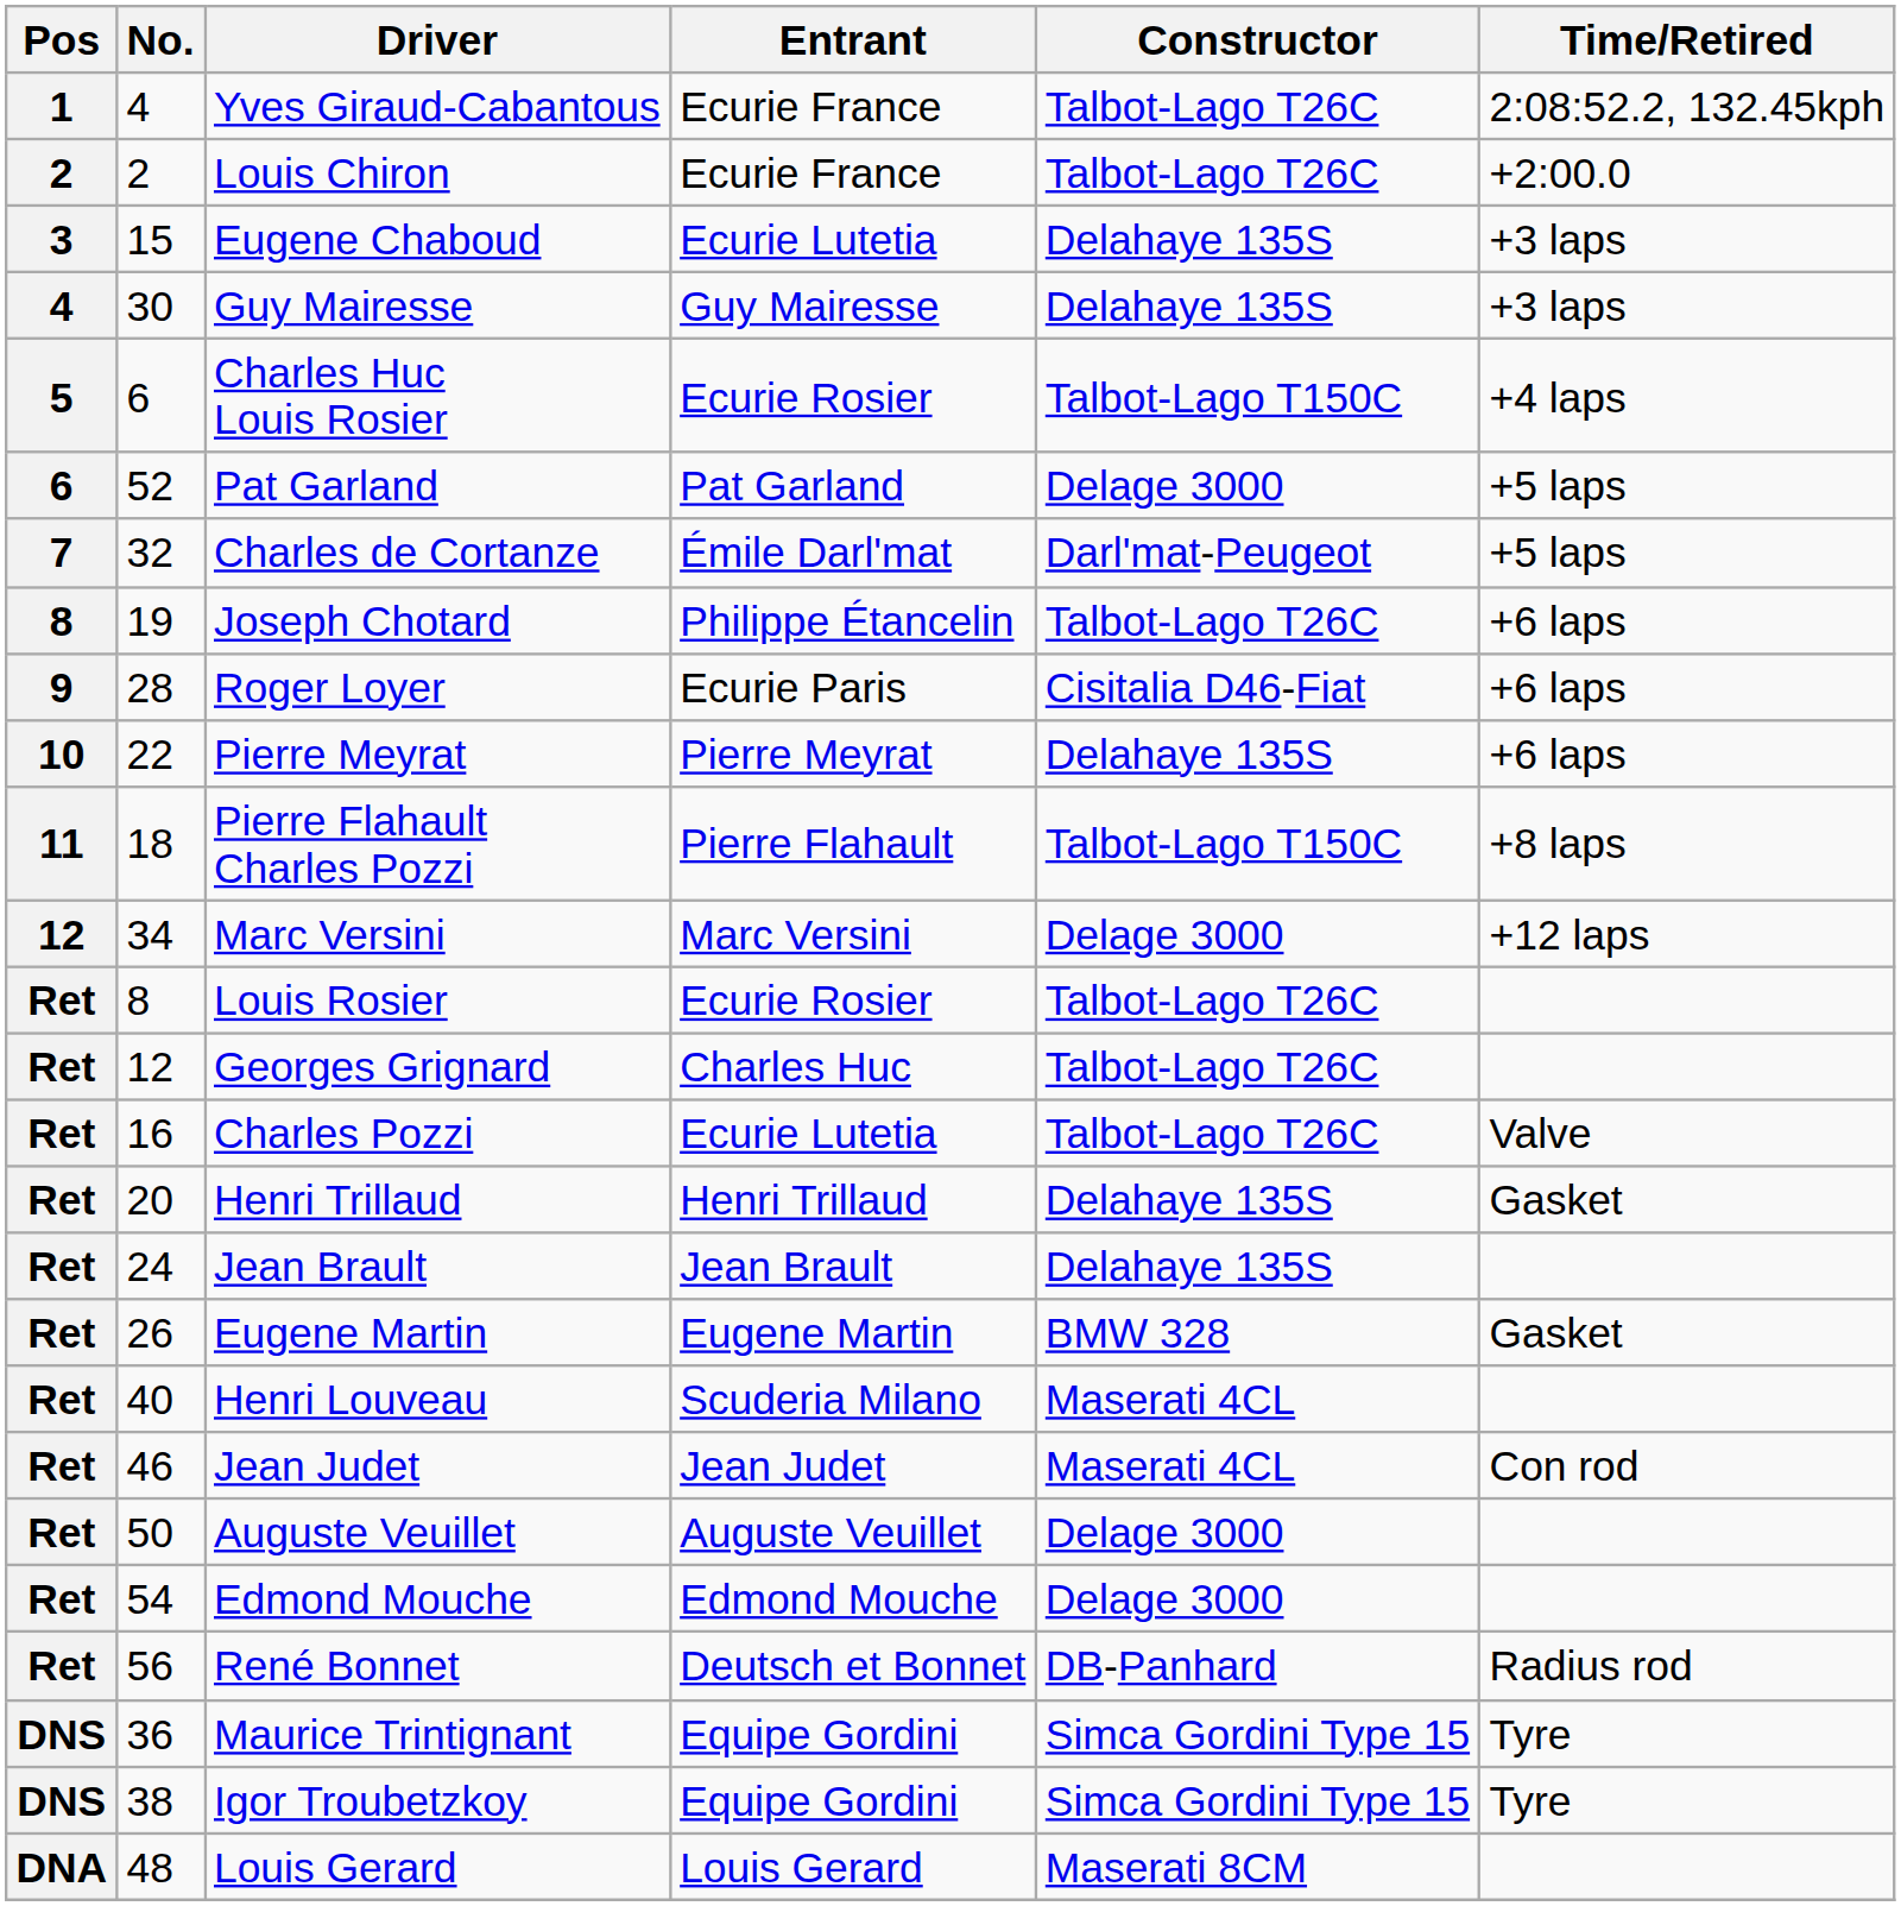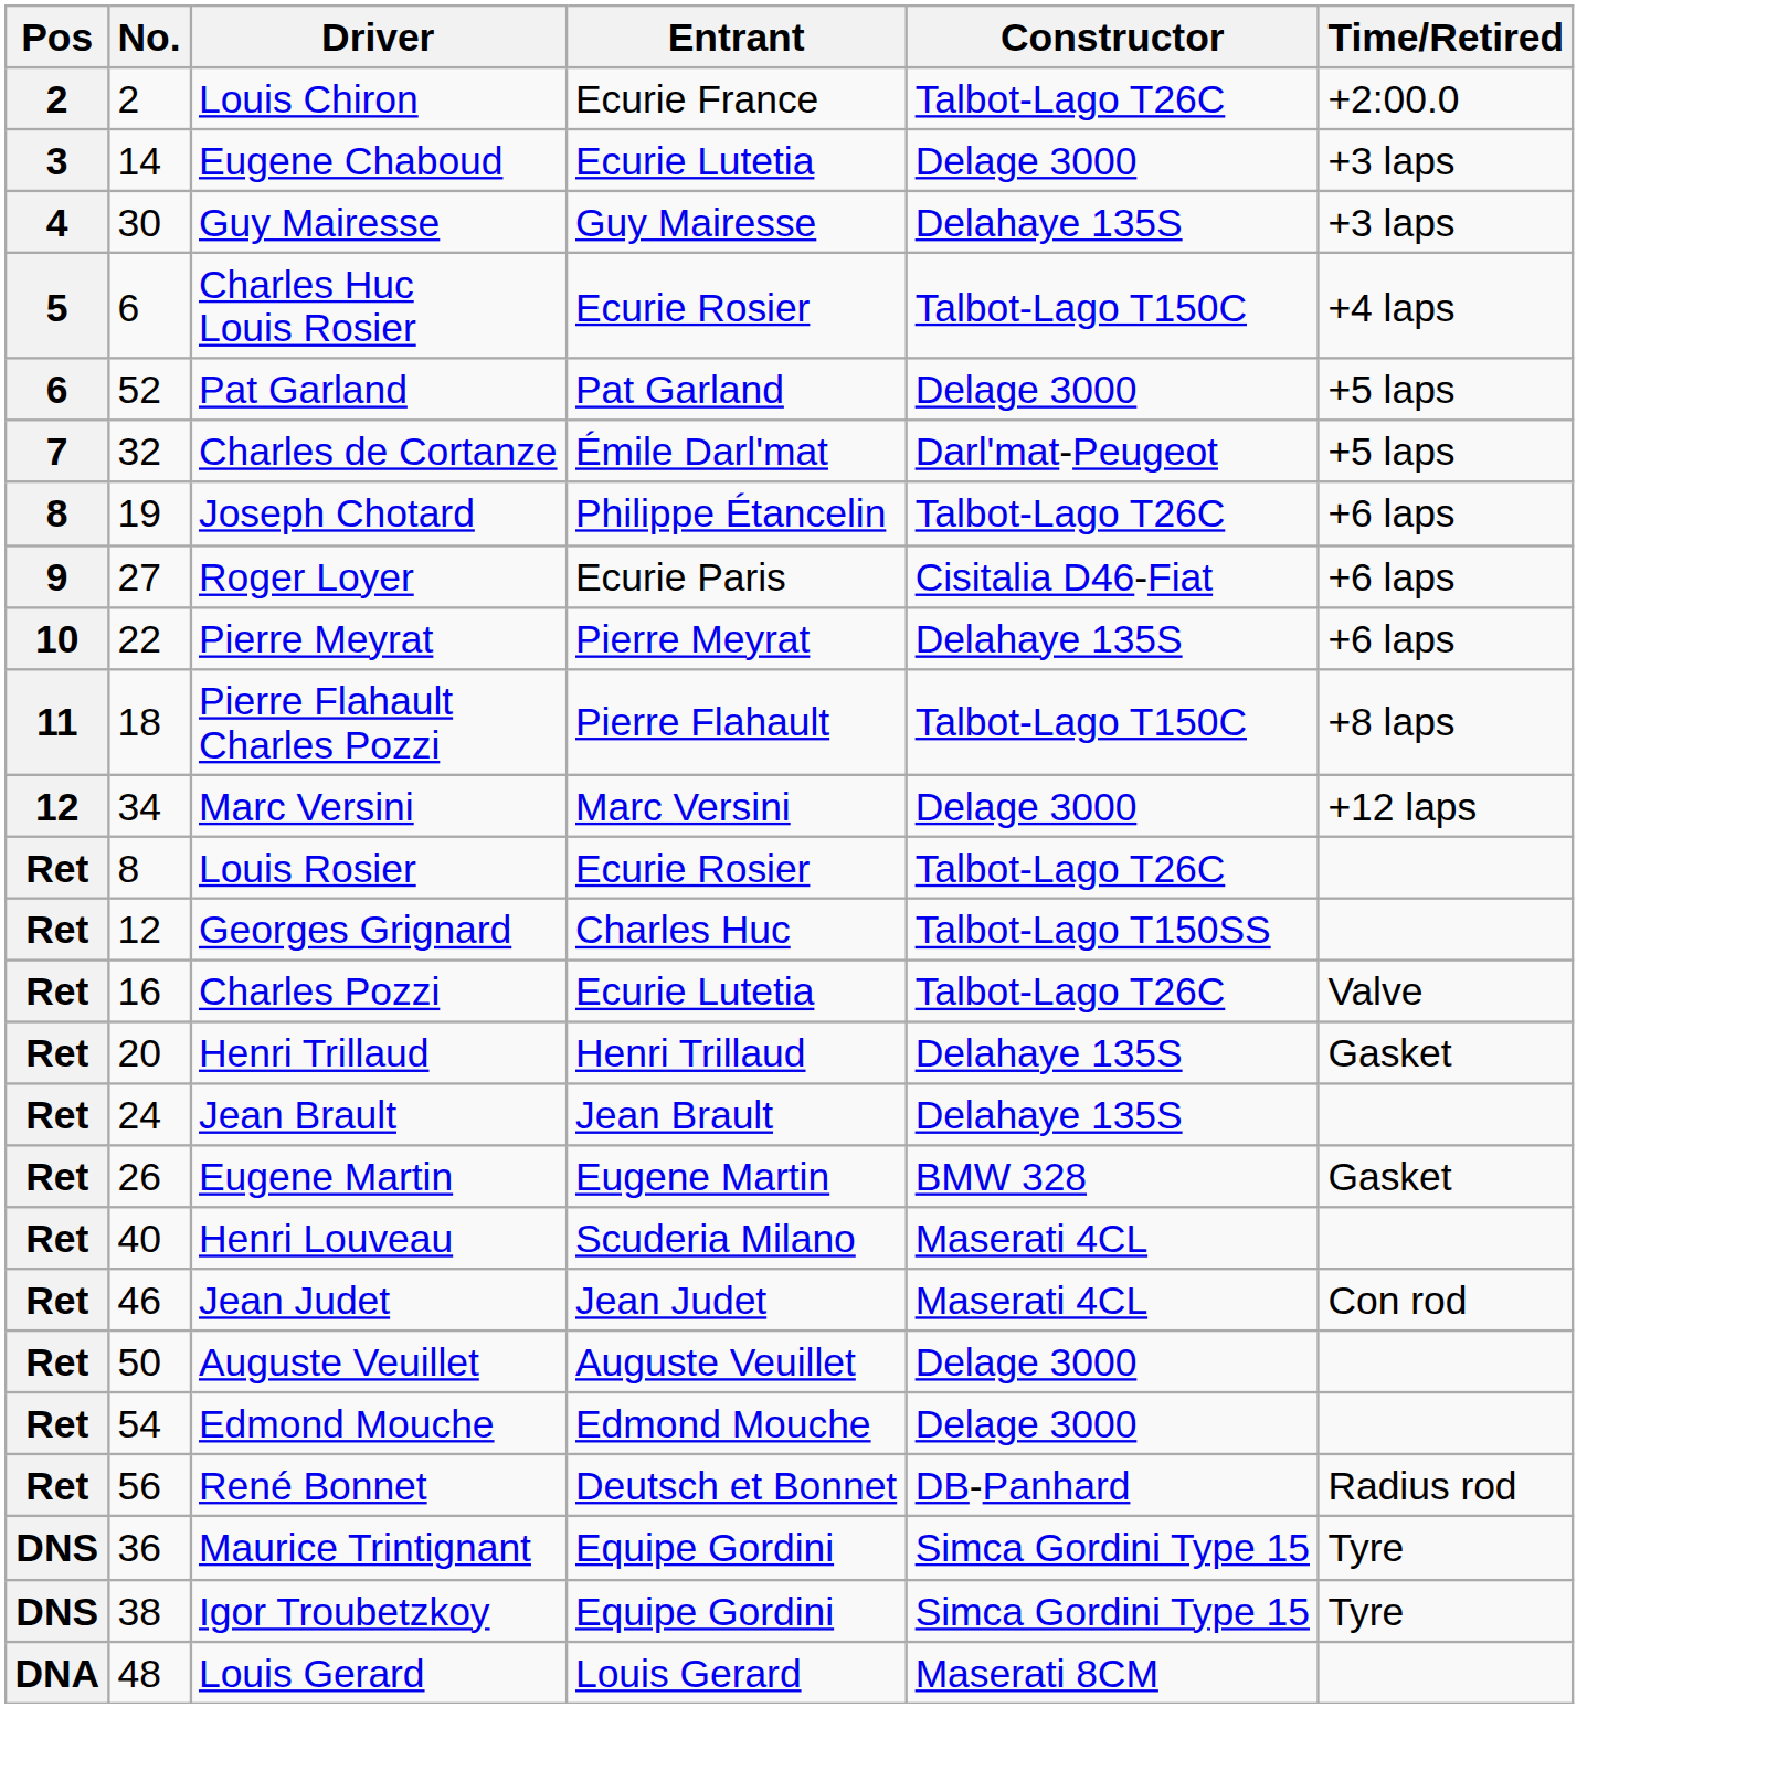- row: 1 | 4 | Yves Giraud-Cabantous | Ecurie France | Talbot-Lago T26C | 2:08:52.2, 132.45kph
Eugene Chaboud | No.: 15 -> 14
Eugene Chaboud | Constructor: Delahaye 135S -> Delage 3000
Roger Loyer | No.: 28 -> 27
Georges Grignard | Constructor: Talbot-Lago T26C -> Talbot-Lago T150SS
